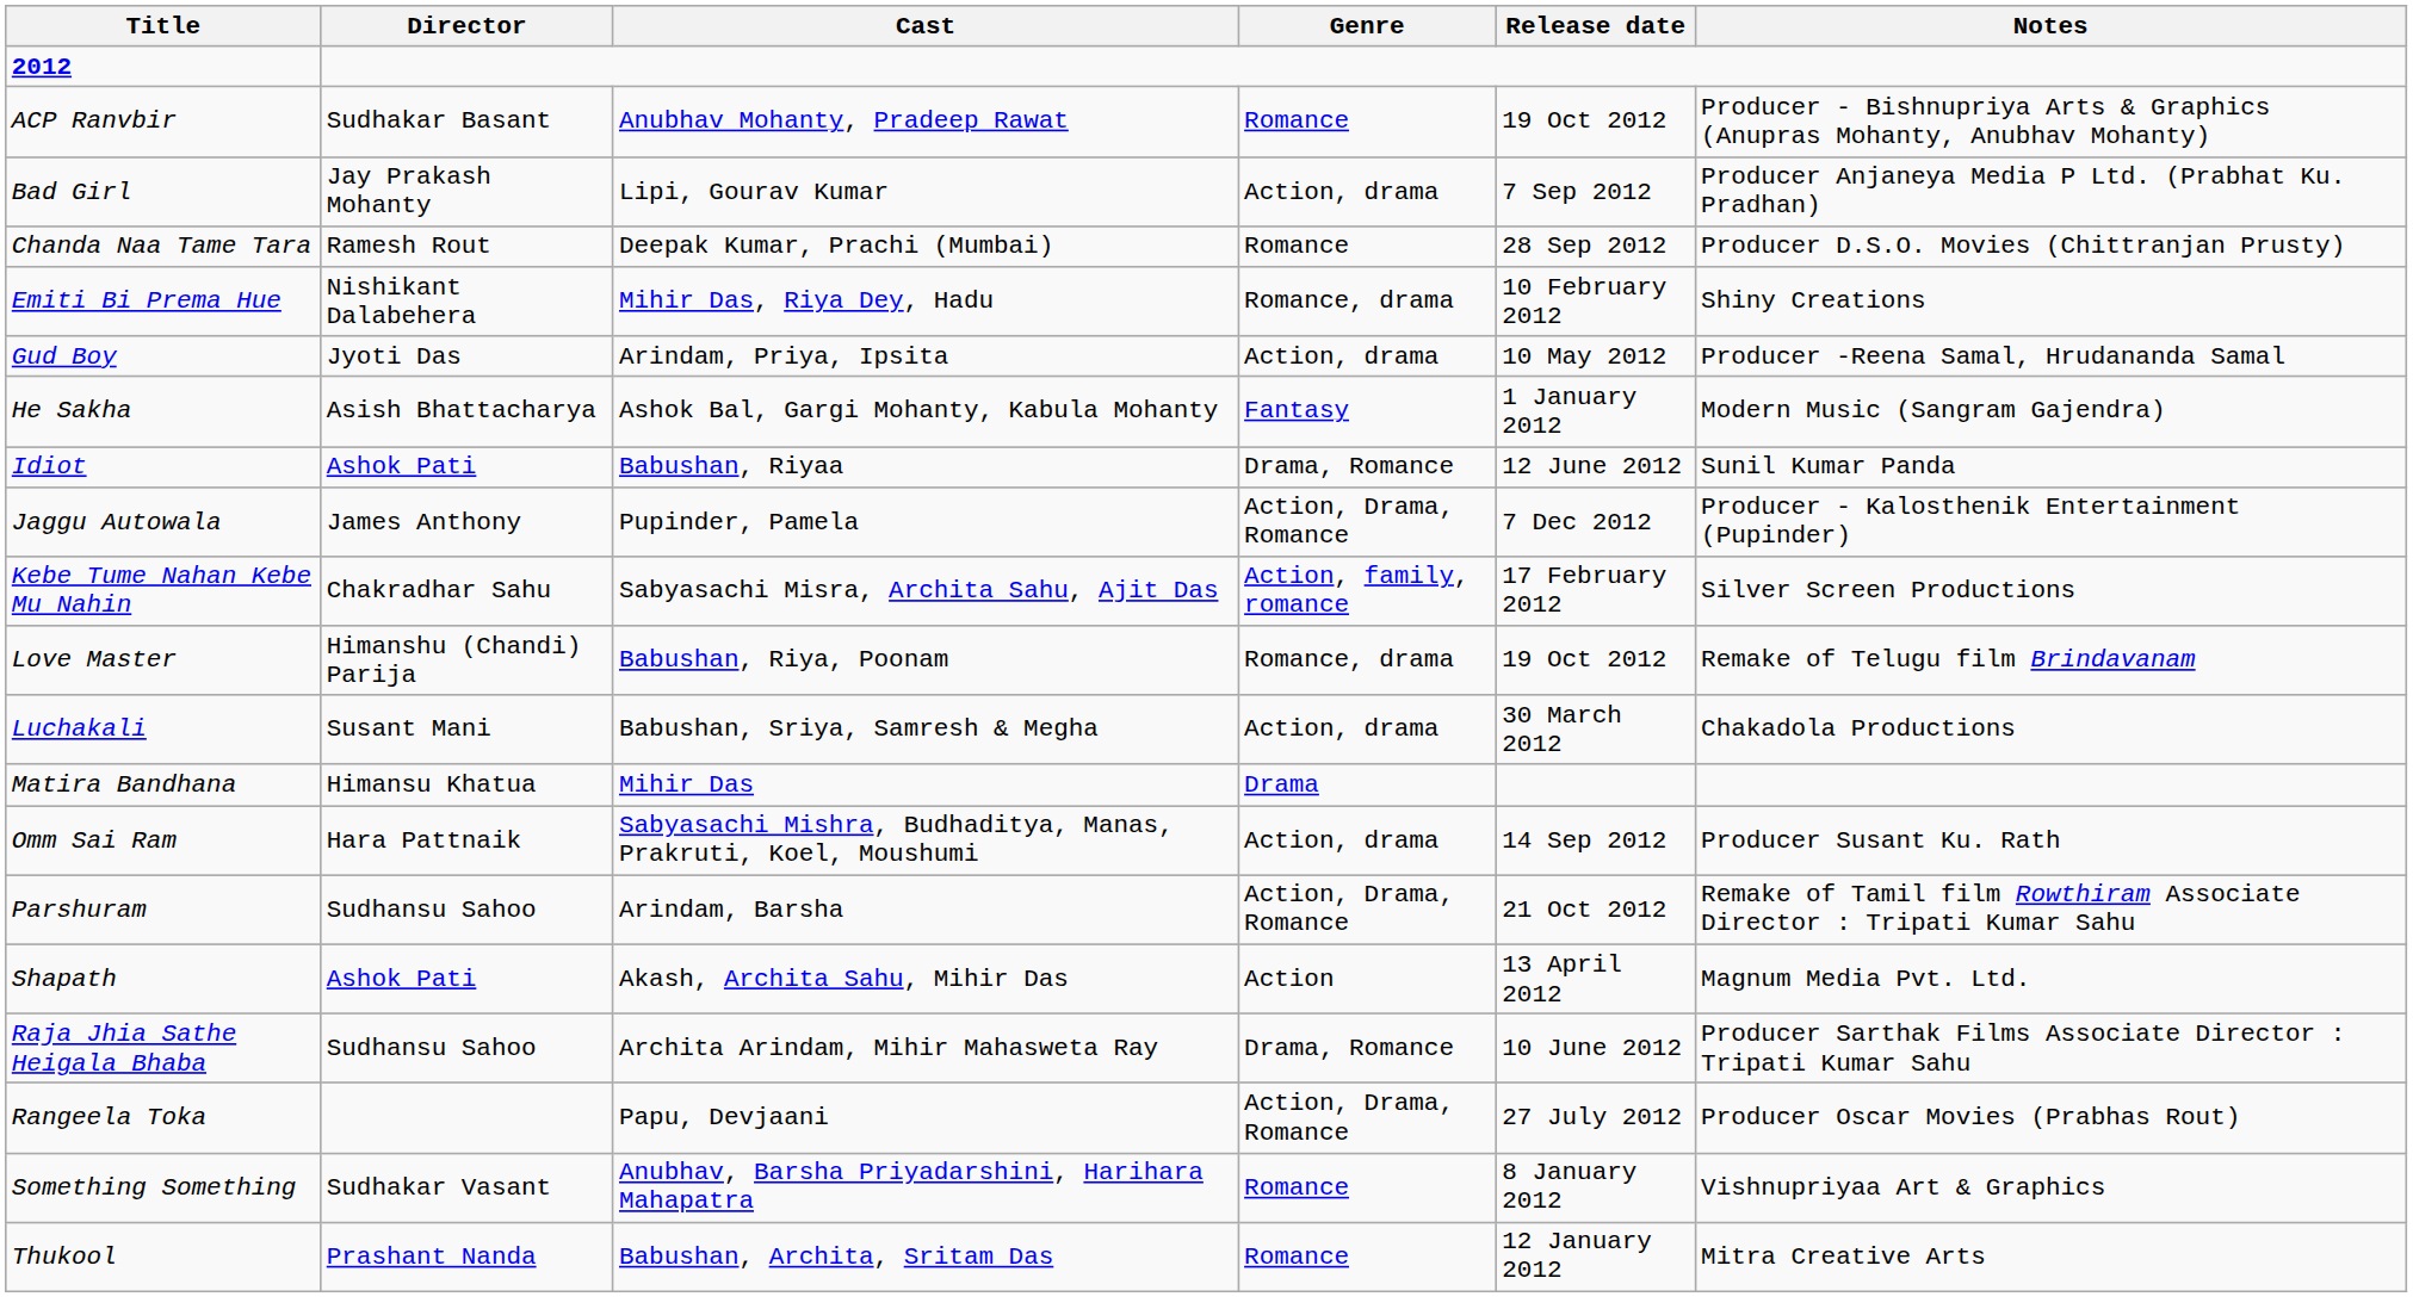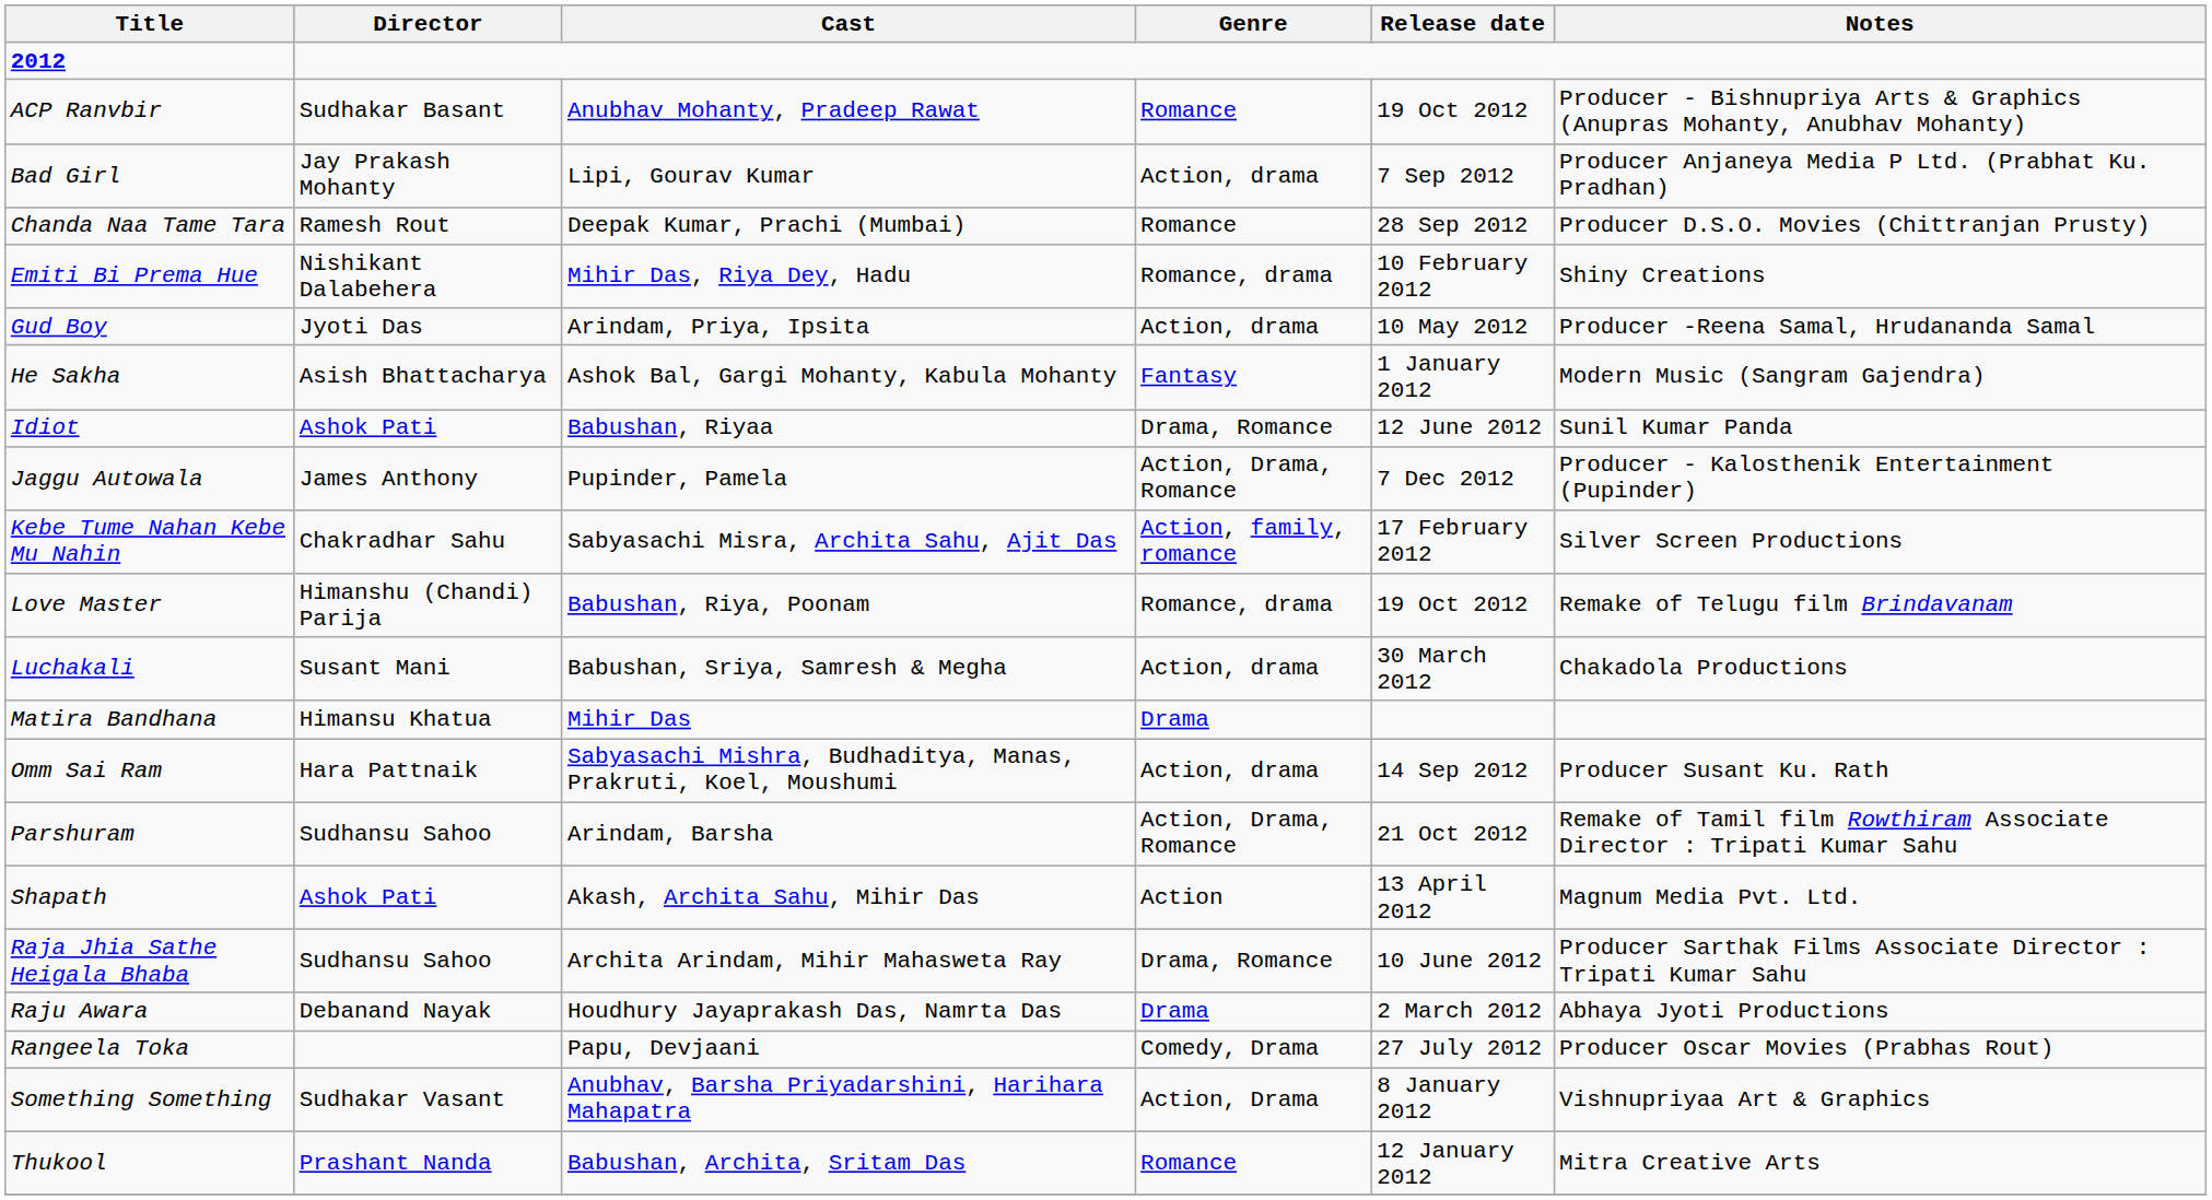+ row: Raju Awara | Debanand Nayak | Houdhury Jayaprakash Das, Namrta Das | Drama | 2 March 2012 | Abhaya Jyoti Productions
Rangeela Toka | Genre: Action, Drama, Romance -> Comedy, Drama
Something Something | Genre: Romance -> Action, Drama
